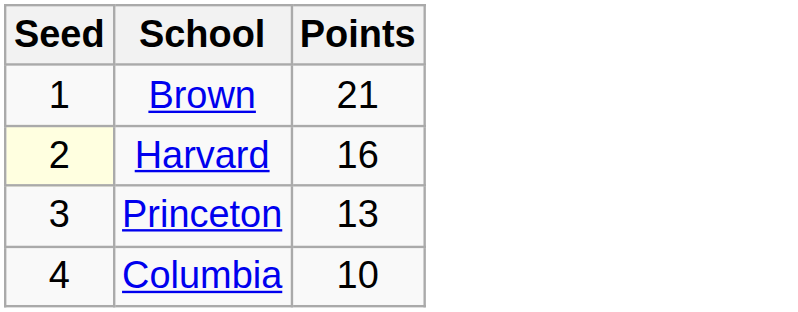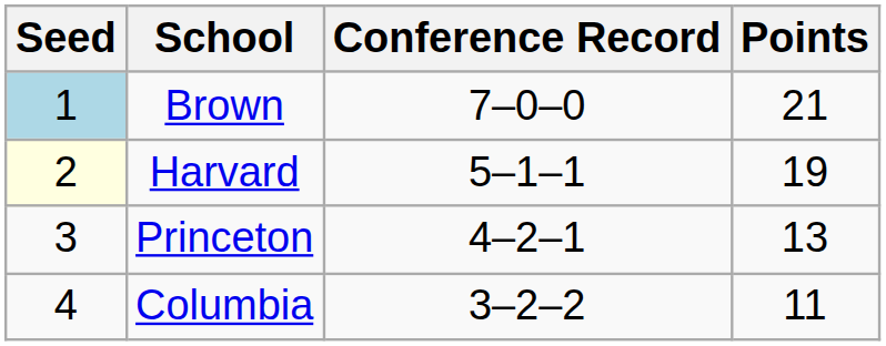+ column: Conference Record | 7–0–0 | 5–1–1 | 4–2–1 | 3–2–2
Brown | Seed: no background -> lightblue background
Harvard | Points: 16 -> 19
Columbia | Points: 10 -> 11
